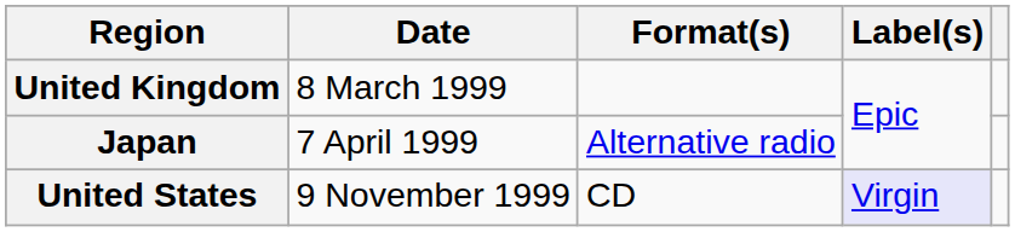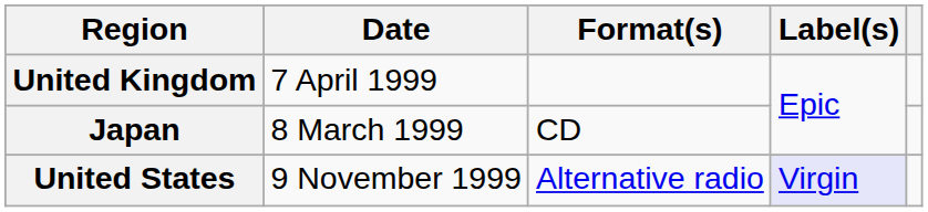United Kingdom | Date: 8 March 1999 -> 7 April 1999
Japan | Date: 7 April 1999 -> 8 March 1999
Japan | Format(s): Alternative radio -> CD
United States | Format(s): CD -> Alternative radio
